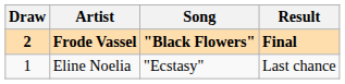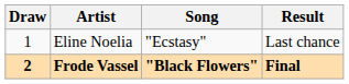rows swapped: Eline Noelia <-> Frode Vassel
